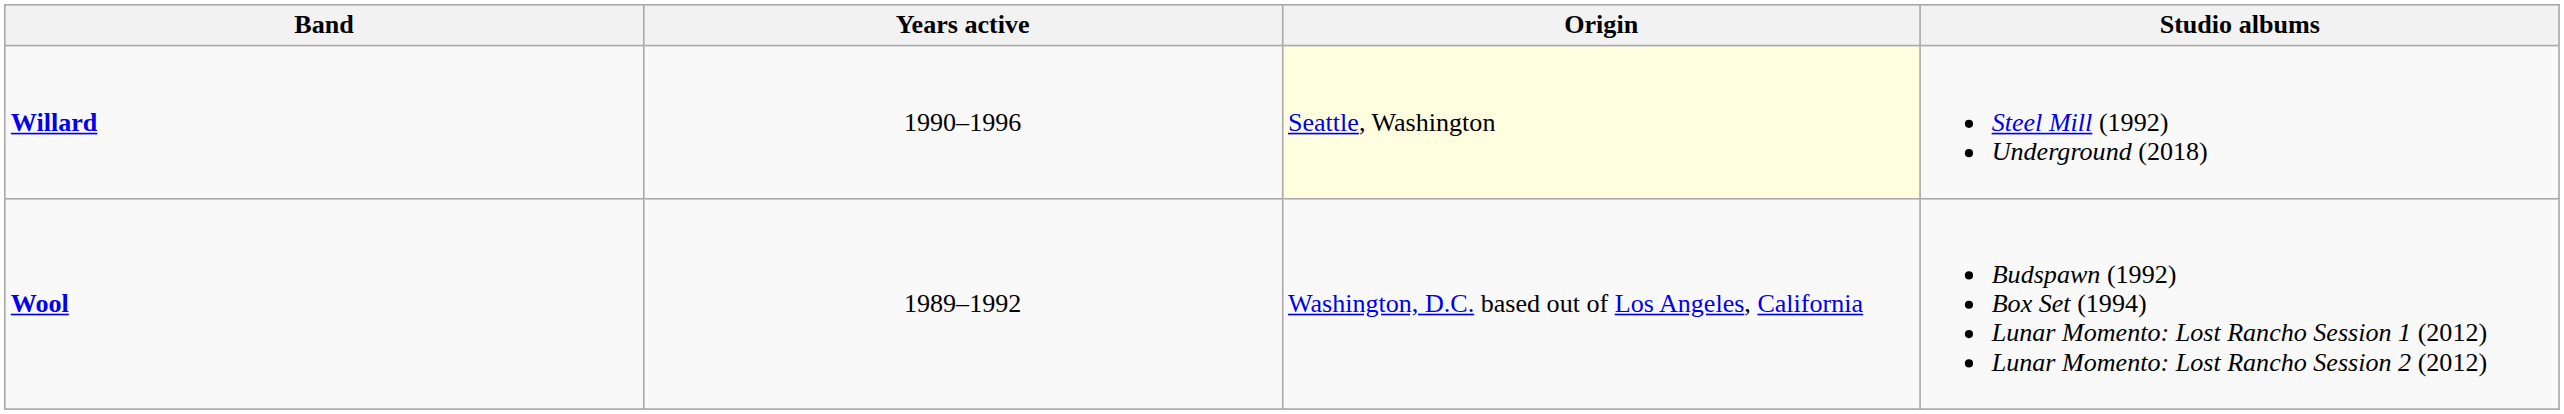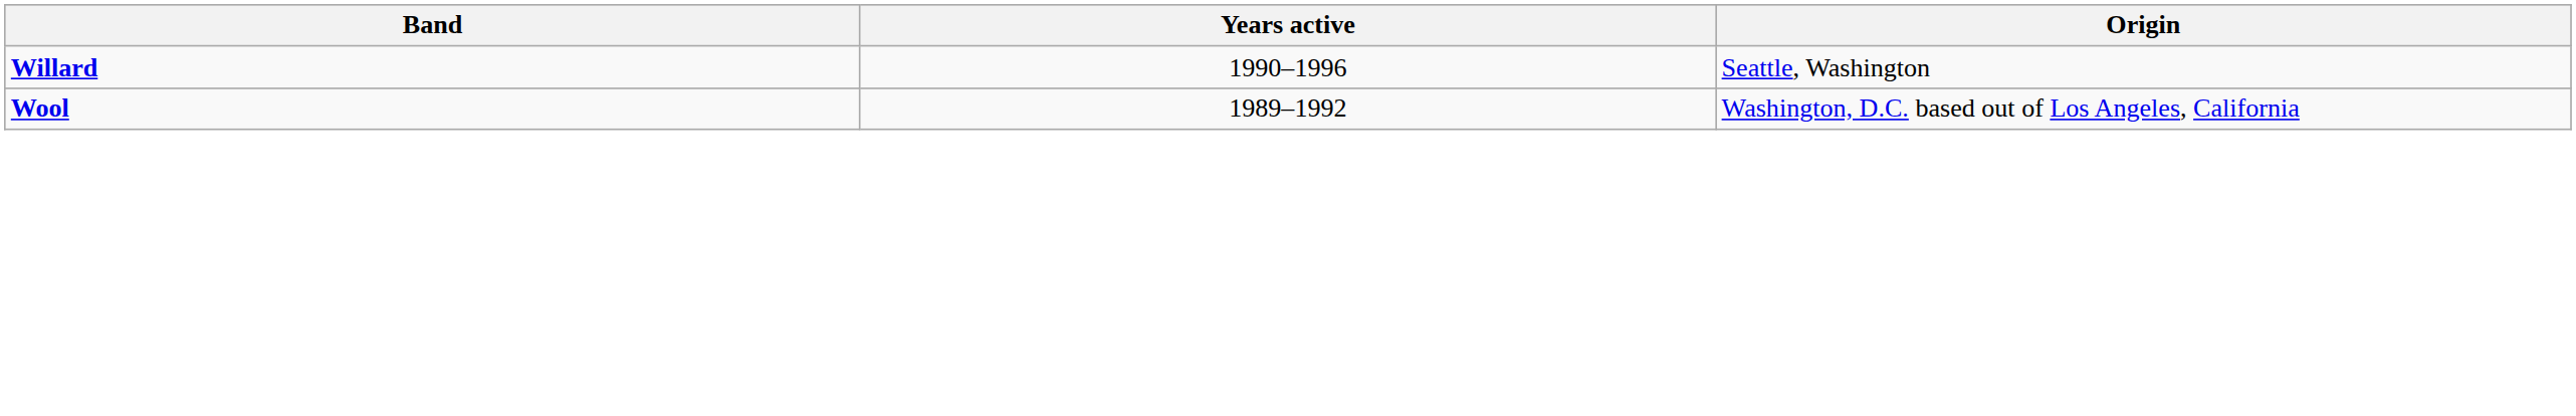- column: Studio albums | Steel Mill (1992) Underground (2018) | Budspawn (1992) Box Set (1994) Lunar Momento: Lost Rancho Session 1 (2012) Lunar Momento: Lost Rancho Session 2 (2012)
Willard | Origin: lightyellow background -> no background
